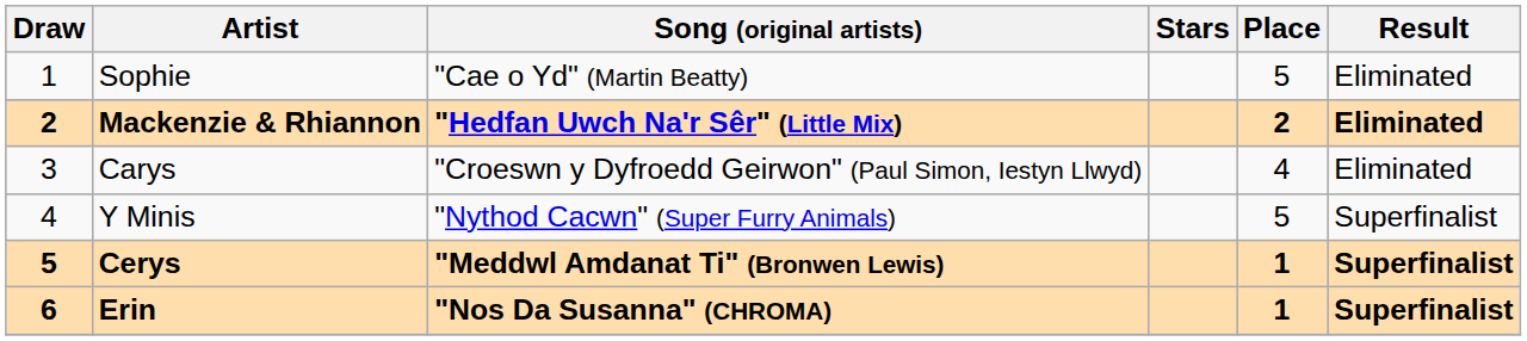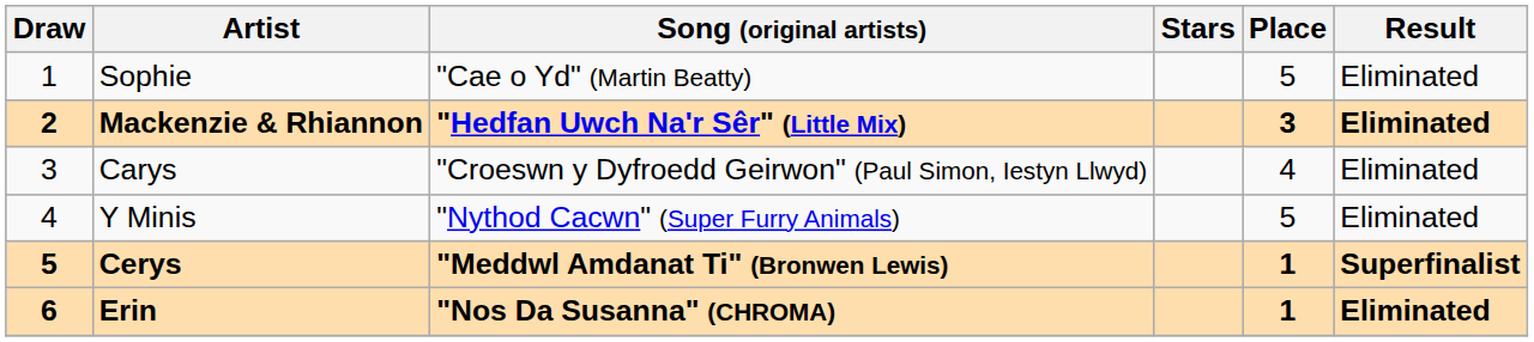Mackenzie & Rhiannon | Place: 2 -> 3
Y Minis | Result: Superfinalist -> Eliminated
Erin | Result: Superfinalist -> Eliminated
